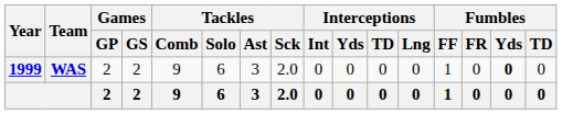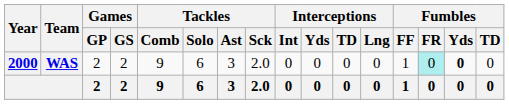WAS | Year: 1999 -> 2000
WAS | Fumbles / FR: no background -> paleturquoise background
